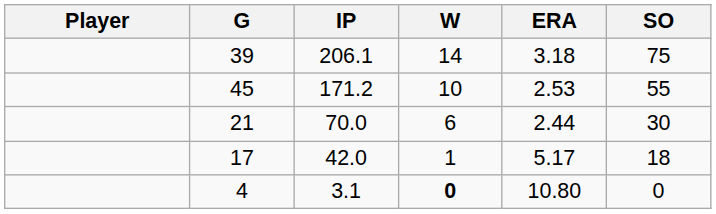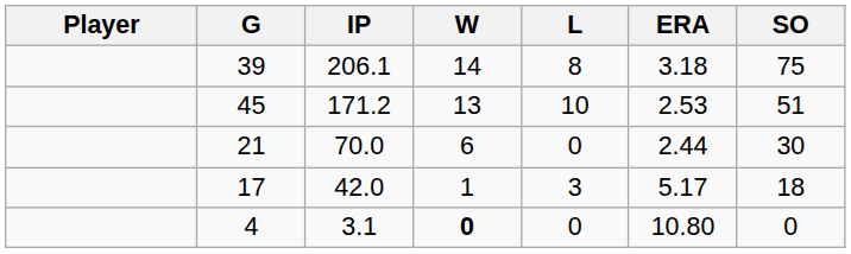+ column: L | 8 | 10 | 0 | 3 | 0
45 | W: 10 -> 13
45 | SO: 55 -> 51
